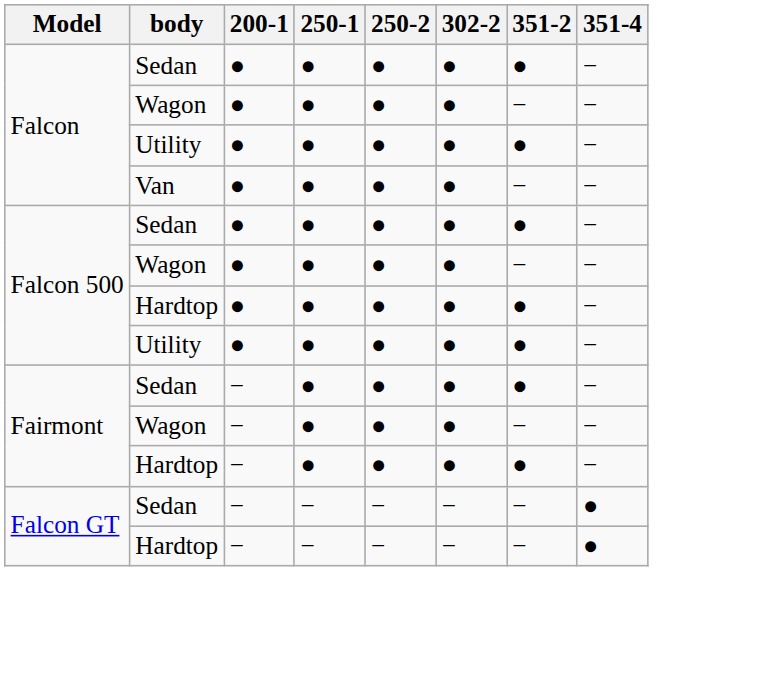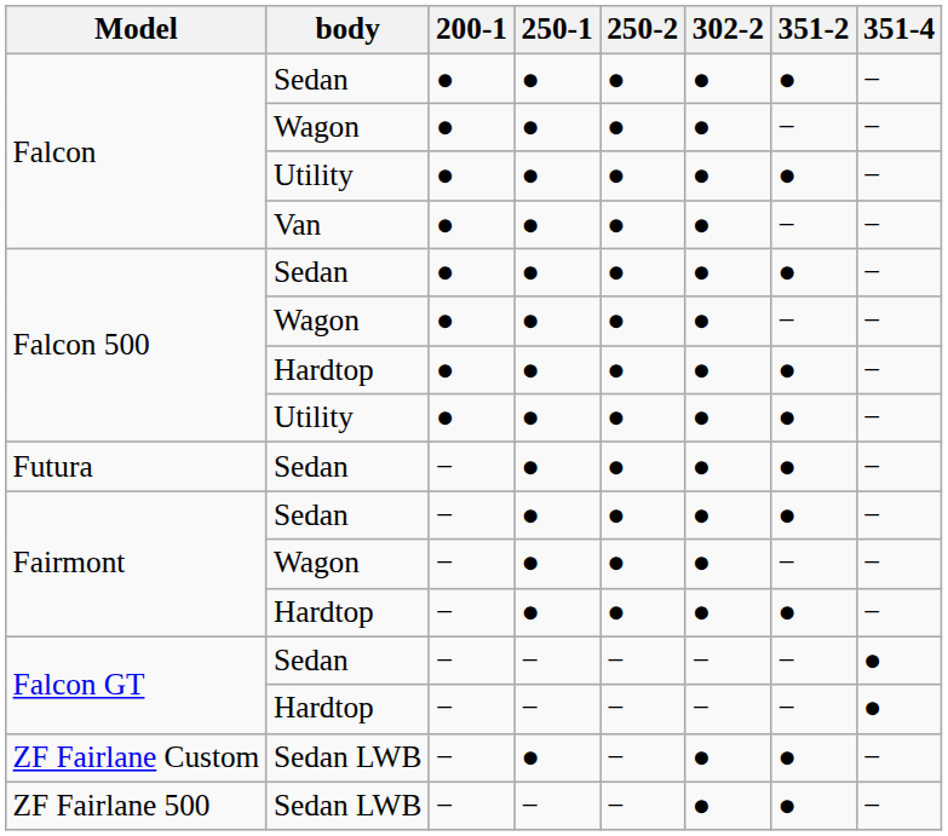+ row: Futura | Sedan | − | ● | ● | ● | ● | −
+ row: ZF Fairlane Custom | Sedan LWB | − | ● | − | ● | ● | −
+ row: ZF Fairlane 500 | Sedan LWB | − | − | − | ● | ● | −
